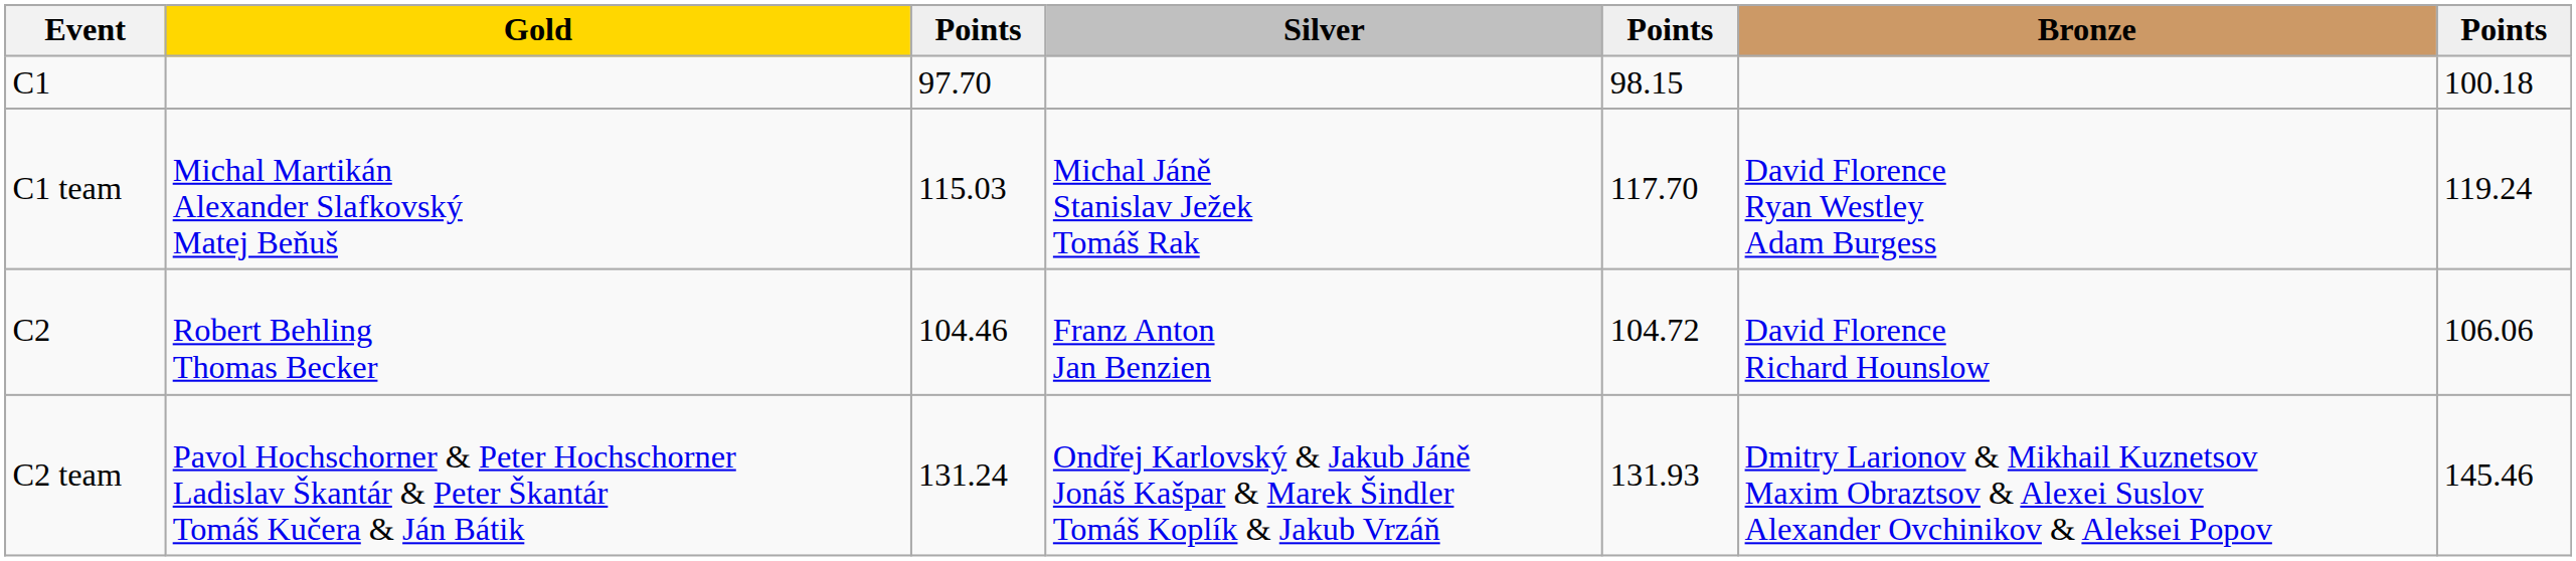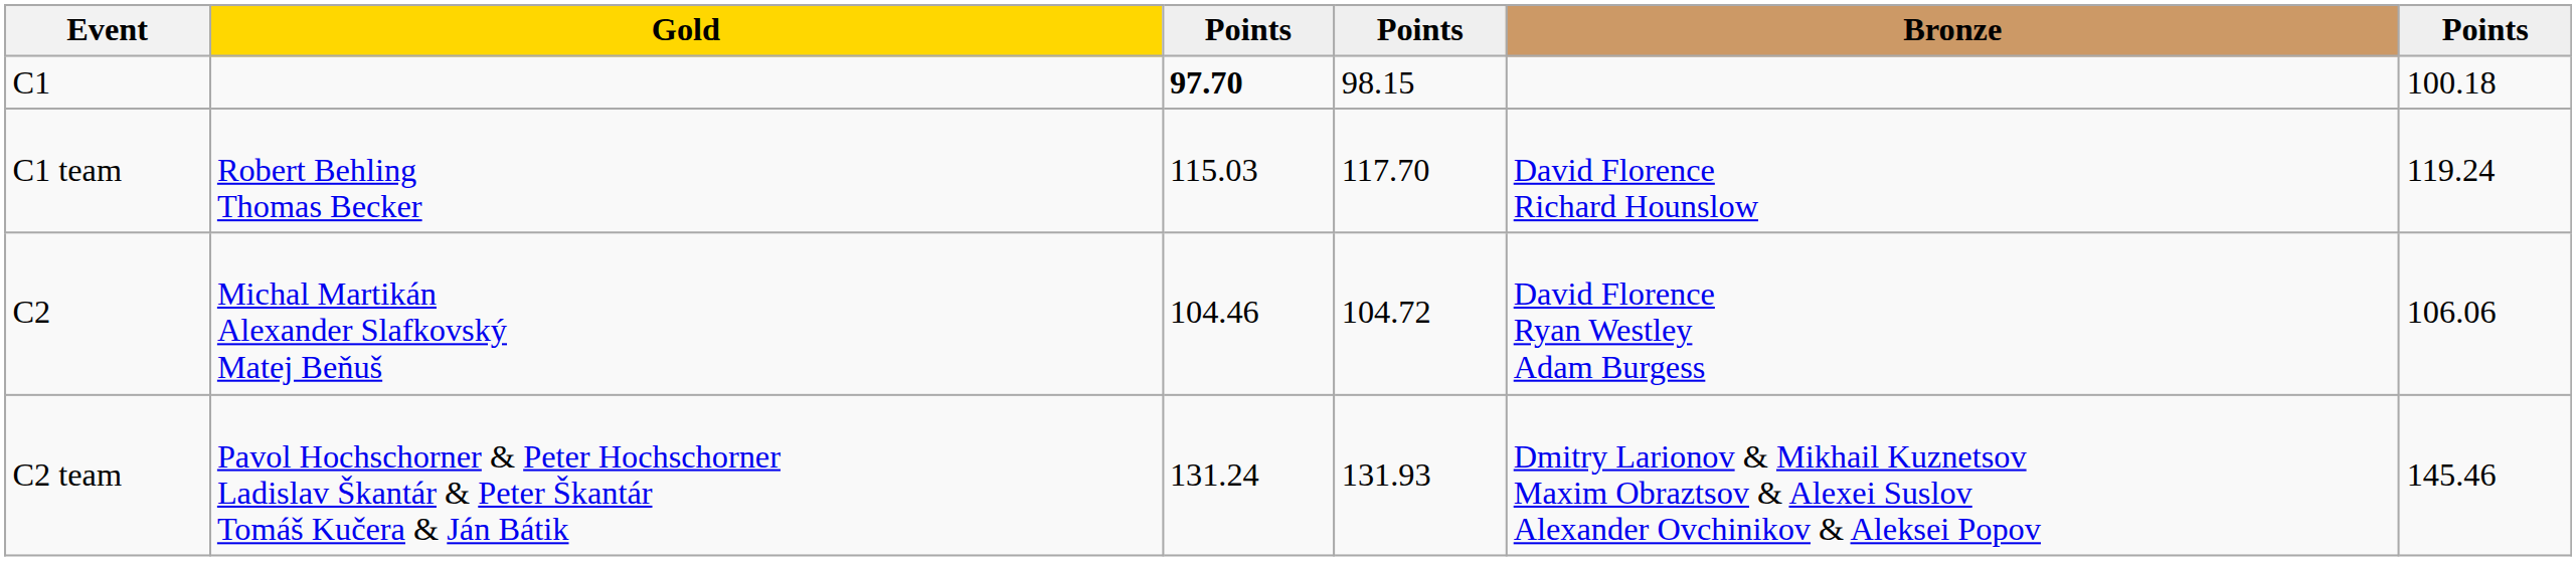- column: Silver | Michal Jáně Stanislav Ježek Tomáš Rak | Franz Anton Jan Benzien | Ondřej Karlovský & Jakub Jáně Jonáš Kašpar & Marek Šindler Tomáš Koplík & Jakub Vrzáň
C1 | column 3: normal -> bold
C1 team | Gold: Michal Martikán Alexander Slafkovský Matej Beňuš -> Robert Behling Thomas Becker
C1 team | Bronze: David Florence Ryan Westley Adam Burgess -> David Florence Richard Hounslow
C2 | Gold: Robert Behling Thomas Becker -> Michal Martikán Alexander Slafkovský Matej Beňuš
C2 | Bronze: David Florence Richard Hounslow -> David Florence Ryan Westley Adam Burgess
